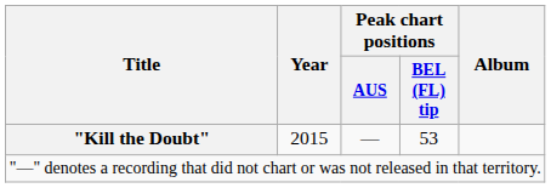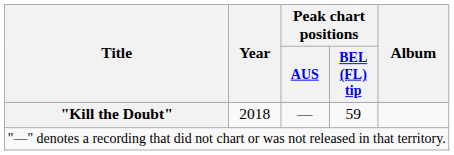"Kill the Doubt" | Year: 2015 -> 2018
"Kill the Doubt" | Peak chart positions / BEL (FL) tip: 53 -> 59
